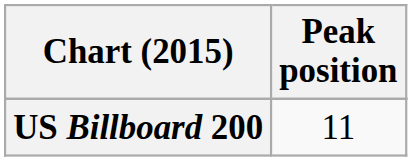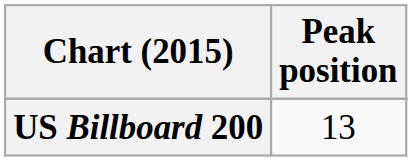US Billboard 200 | Peak position: 11 -> 13
